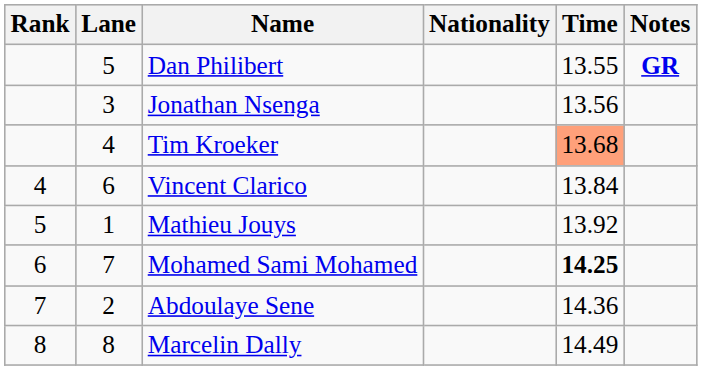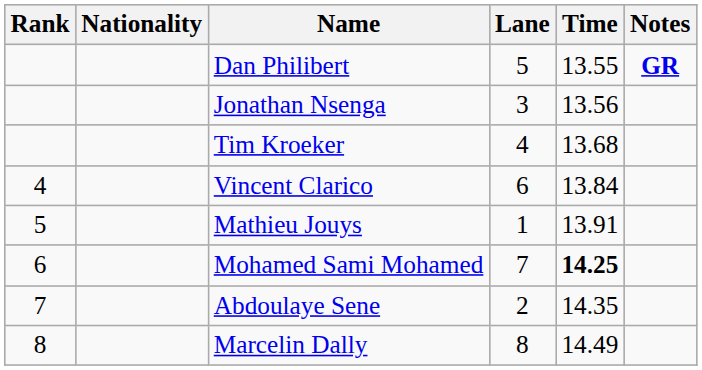columns swapped: Lane <-> Nationality
Tim Kroeker | Time: lightsalmon background -> no background
Mathieu Jouys | Time: 13.92 -> 13.91
Abdoulaye Sene | Time: 14.36 -> 14.35
